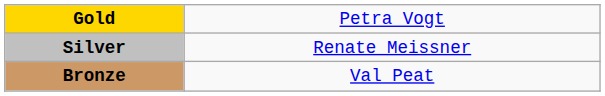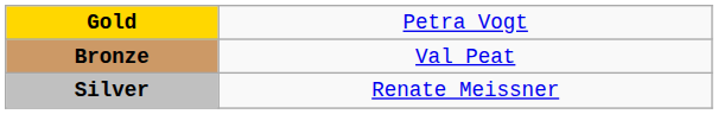rows swapped: Silver <-> Bronze
